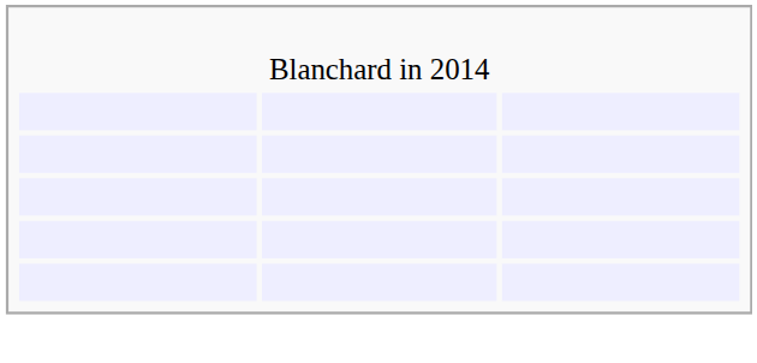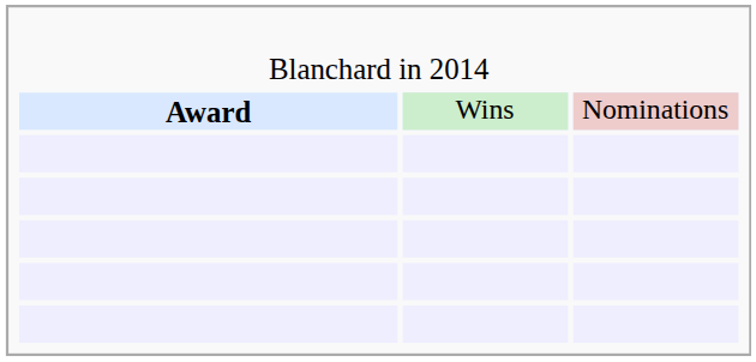+ row: Award | Wins | Nominations
